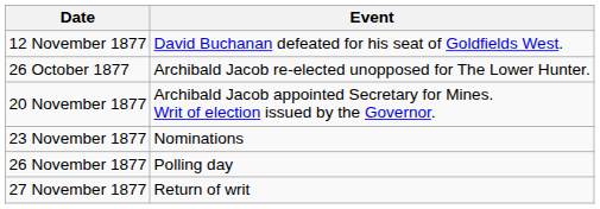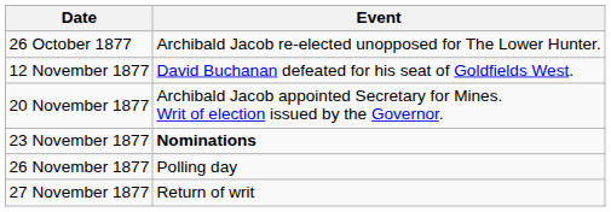rows swapped: 26 October 1877 <-> 12 November 1877
23 November 1877 | Event: normal -> bold
